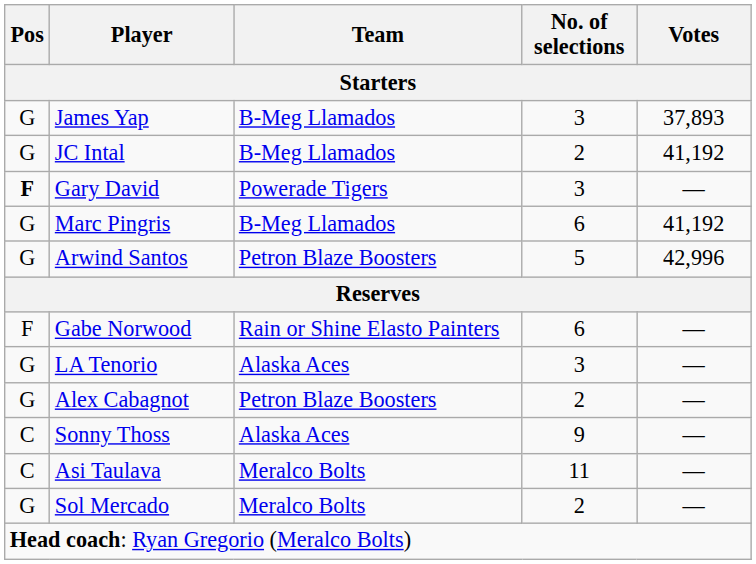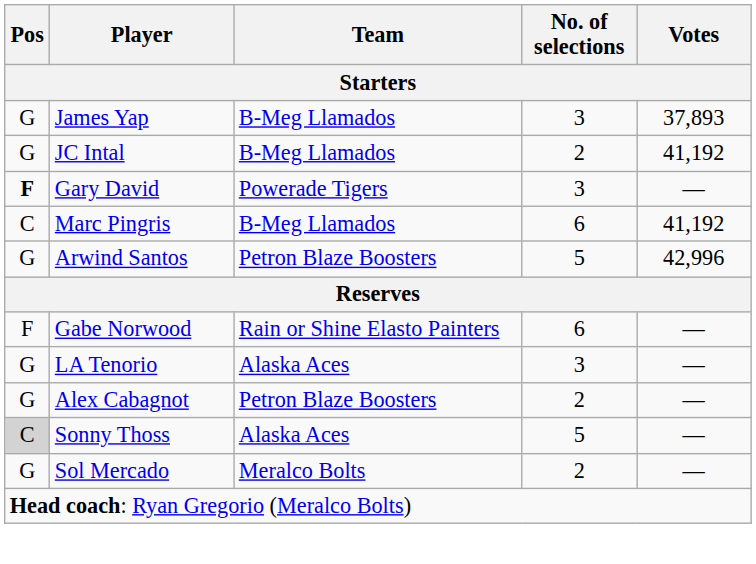Marc Pingris | Pos: G -> C
Sonny Thoss | Pos: no background -> lightgrey background
Sonny Thoss | No. of selections: 9 -> 5
- row: C | Asi Taulava | Meralco Bolts | 11 | —
